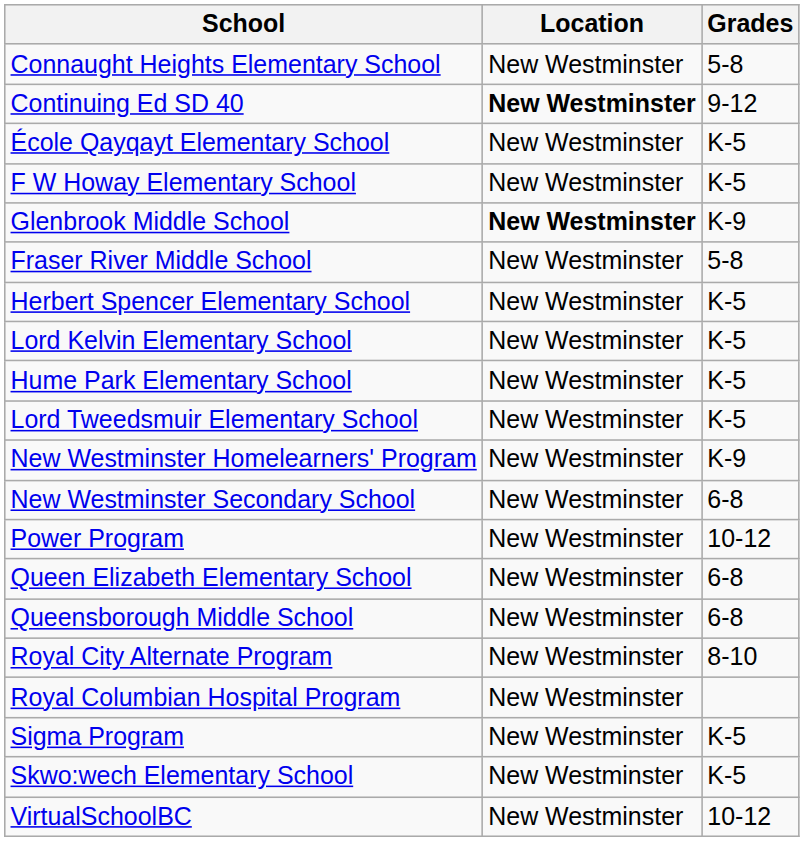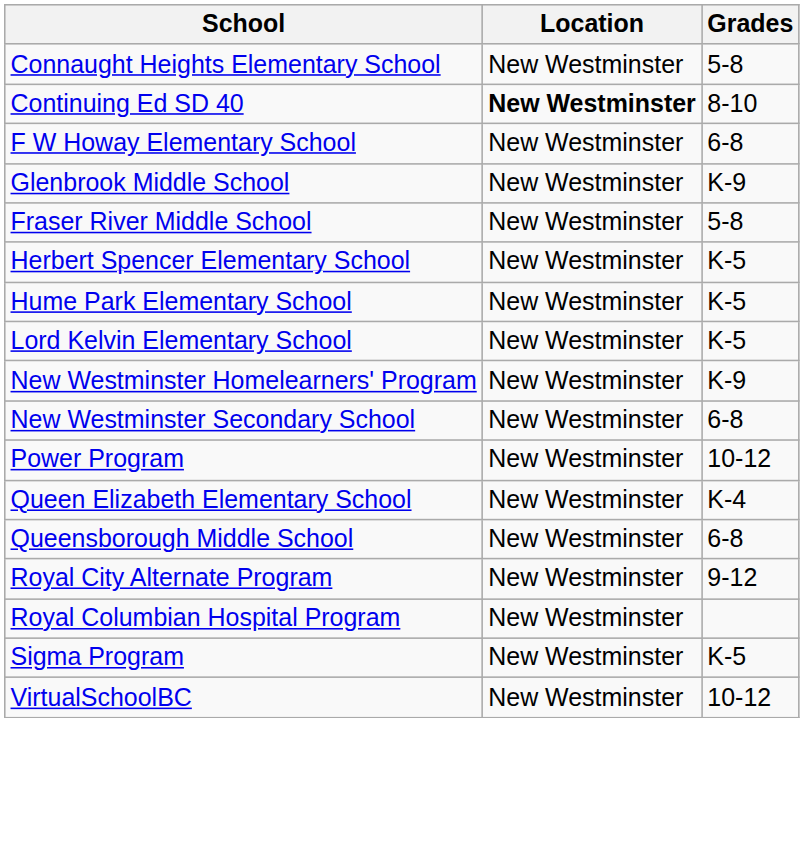Continuing Ed SD 40 | Grades: 9-12 -> 8-10
- row: École Qayqayt Elementary School | New Westminster | K-5
F W Howay Elementary School | Grades: K-5 -> 6-8
Glenbrook Middle School | Location: bold -> normal
rows swapped: Hume Park Elementary School <-> Lord Kelvin Elementary School
- row: Lord Tweedsmuir Elementary School | New Westminster | K-5
Queen Elizabeth Elementary School | Grades: 6-8 -> K-4
Royal City Alternate Program | Grades: 8-10 -> 9-12
- row: Skwo:wech Elementary School | New Westminster | K-5
